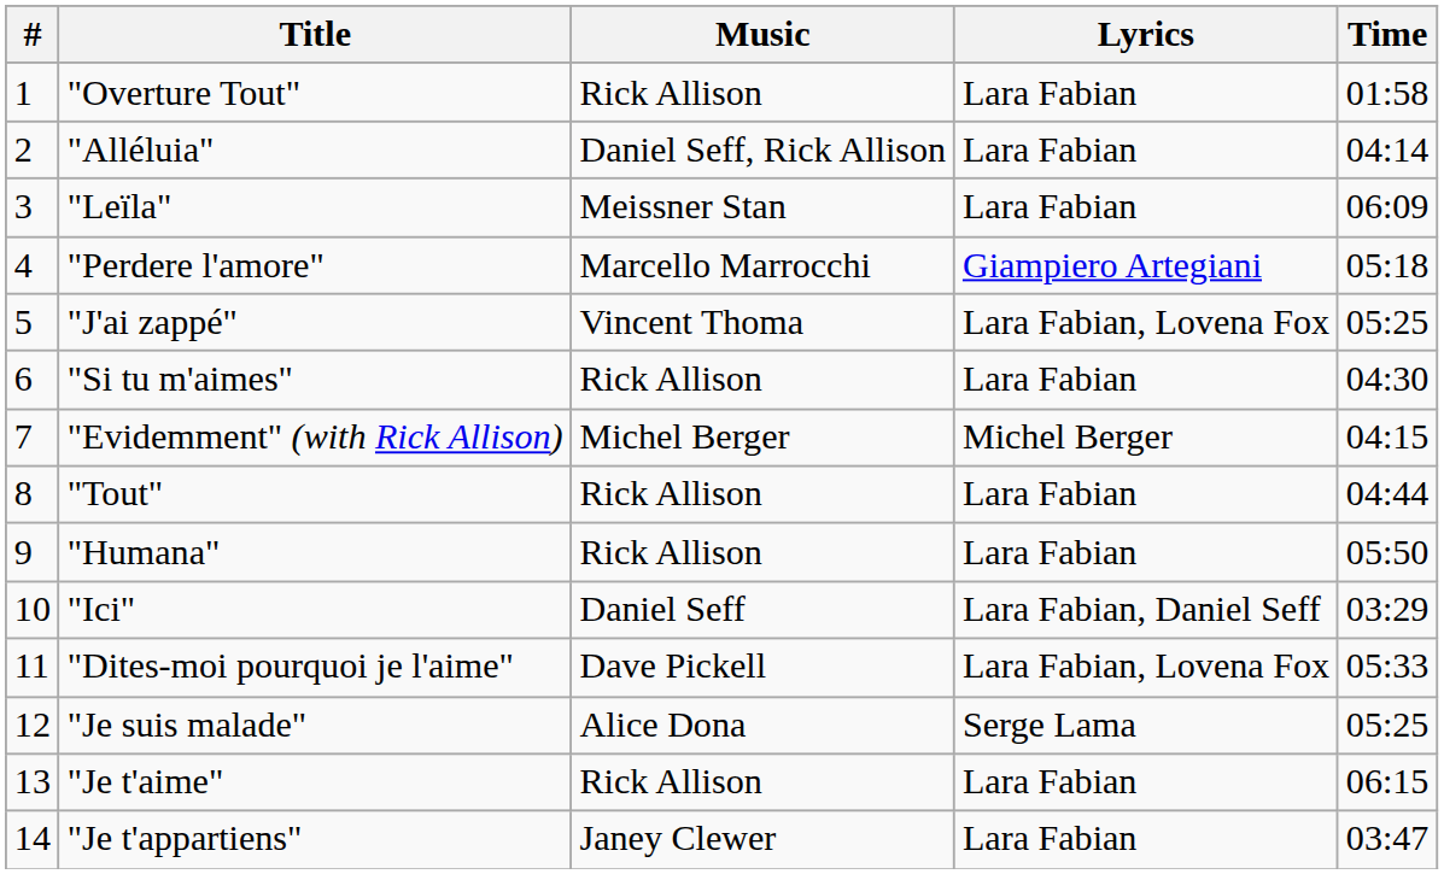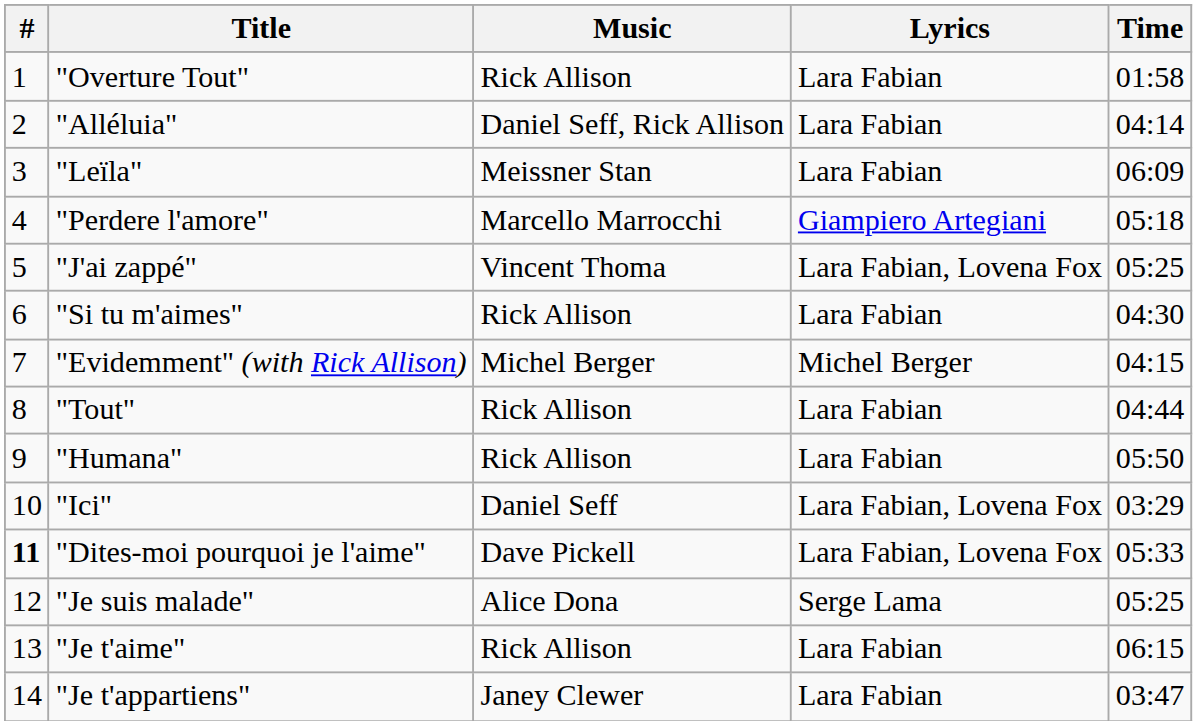"Ici" | Lyrics: Lara Fabian, Daniel Seff -> Lara Fabian, Lovena Fox
"Dites-moi pourquoi je l'aime" | #: normal -> bold
